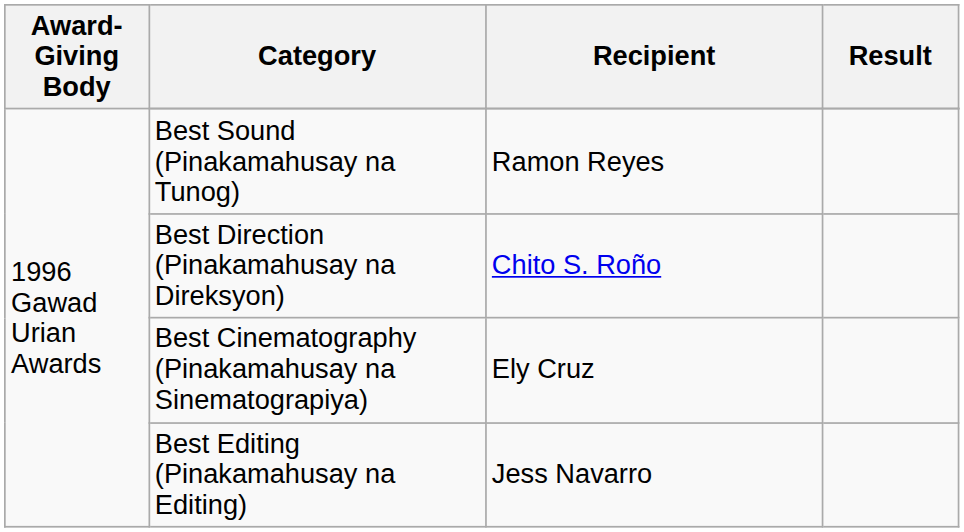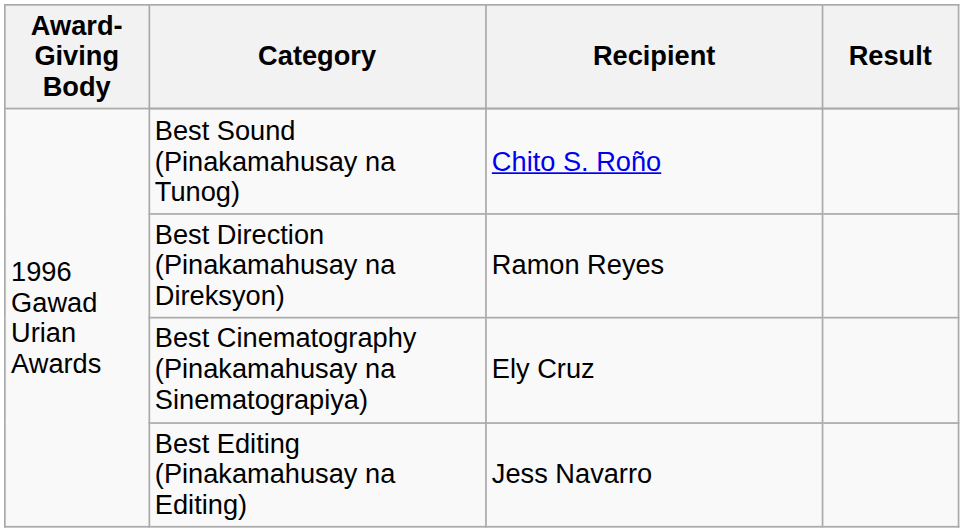Best Sound (Pinakamahusay na Tunog) | Recipient: Ramon Reyes -> Chito S. Roño
Best Direction (Pinakamahusay na Direksyon) | Recipient: Chito S. Roño -> Ramon Reyes
